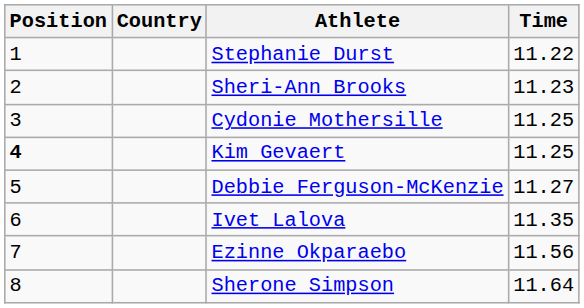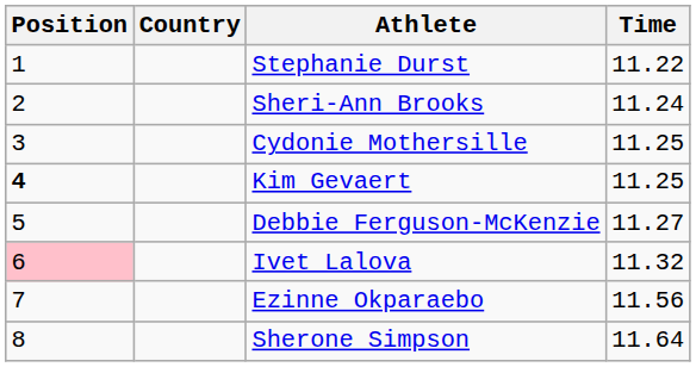Sheri-Ann Brooks | Time: 11.23 -> 11.24
Ivet Lalova | Position: no background -> pink background
Ivet Lalova | Time: 11.35 -> 11.32
